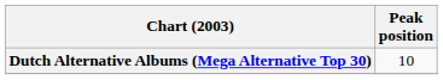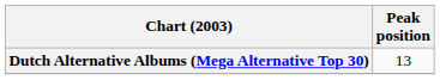Dutch Alternative Albums (Mega Alternative Top 30) | Peak position: 10 -> 13
